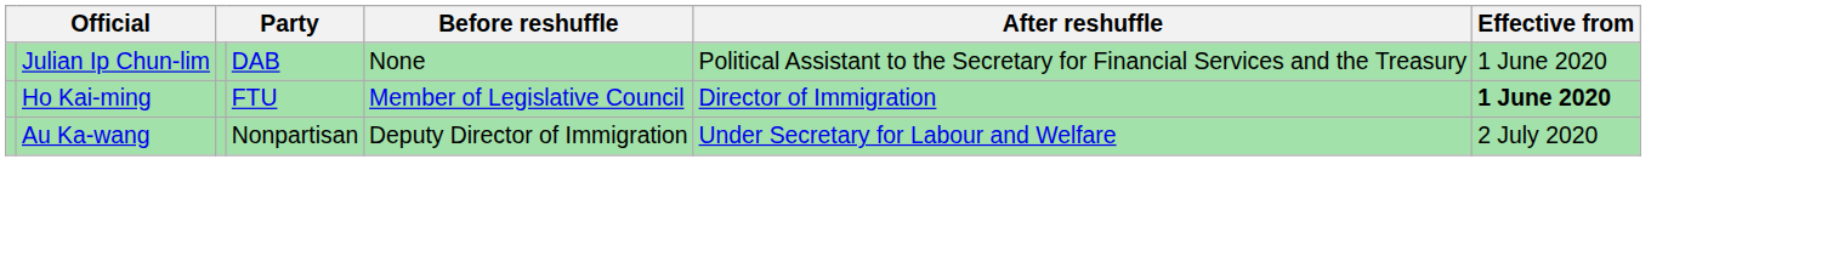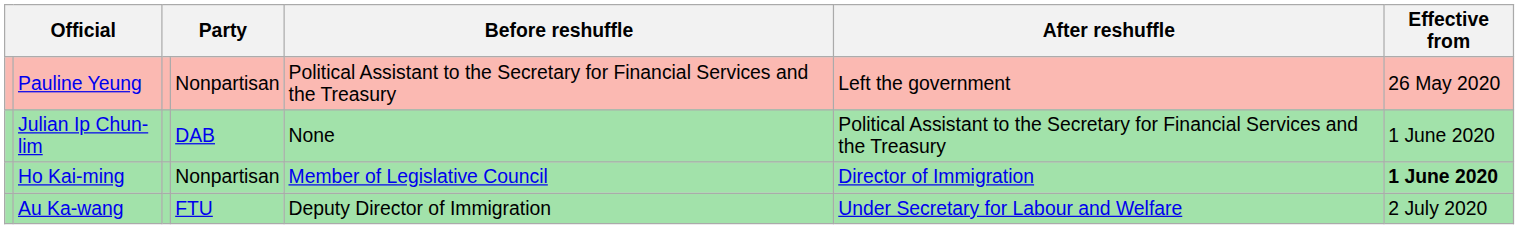+ row: Pauline Yeung | Nonpartisan | Political Assistant to the Secretary for Financial Services and the Treasury | Left the government | 26 May 2020
Ho Kai-ming | column 4: FTU -> Nonpartisan
Au Ka-wang | column 4: Nonpartisan -> FTU
